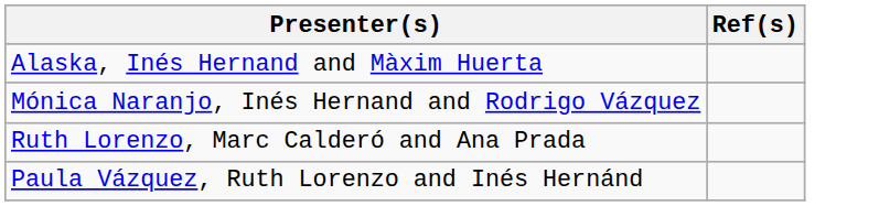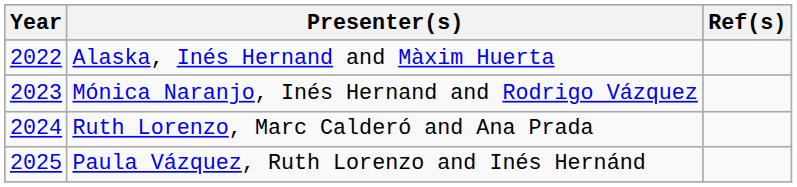+ column: Year | 2022 | 2023 | 2024 | 2025
